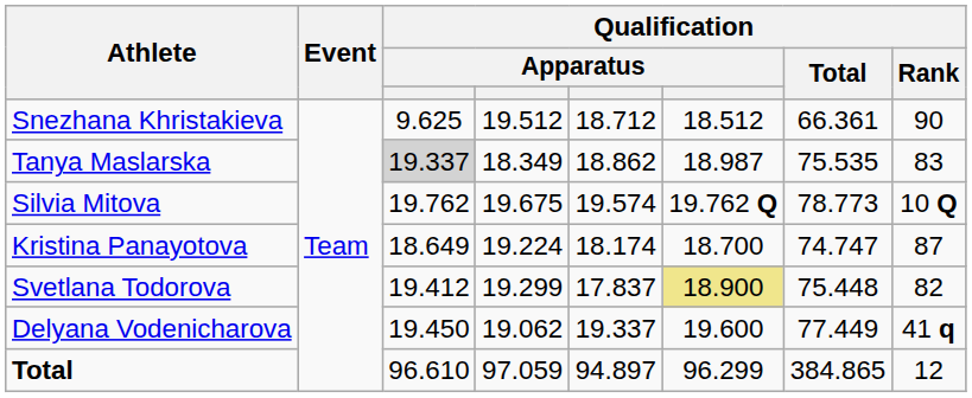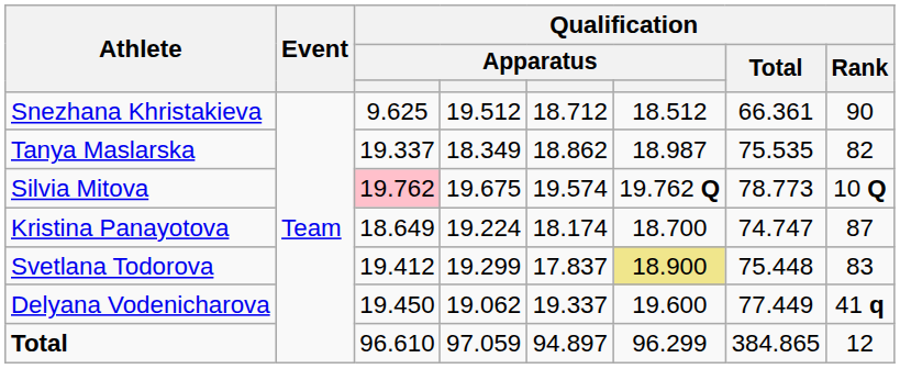Tanya Maslarska | column 3: lightgrey background -> no background
Tanya Maslarska | Qualification / Rank: 83 -> 82
Silvia Mitova | column 3: no background -> pink background
Svetlana Todorova | Qualification / Rank: 82 -> 83
